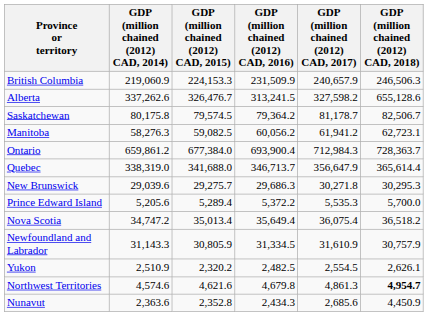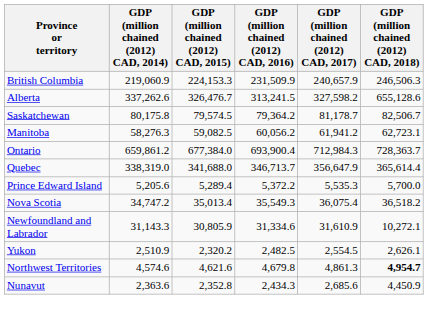- row: New Brunswick | 29,039.6 | 29,275.7 | 29,686.3 | 30,271.8 | 30,295.3
Nova Scotia | GDP (million chained (2012) CAD, 2016): 35,649.4 -> 35,549.3
Newfoundland and Labrador | GDP (million chained (2012) CAD, 2016): 31,334.5 -> 31,334.6
Newfoundland and Labrador | GDP (million chained (2012) CAD, 2018): 30,757.9 -> 10,272.1
